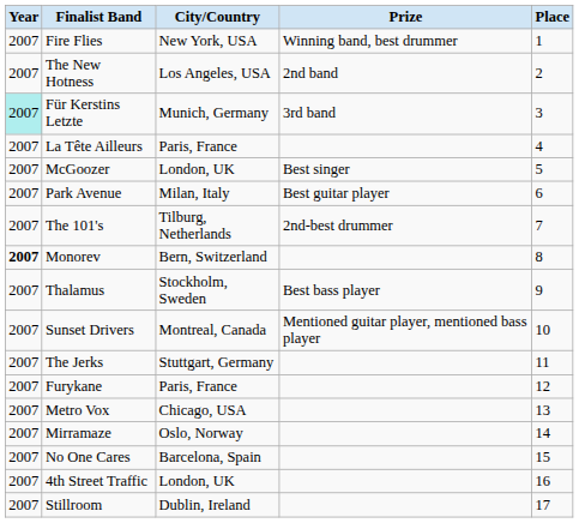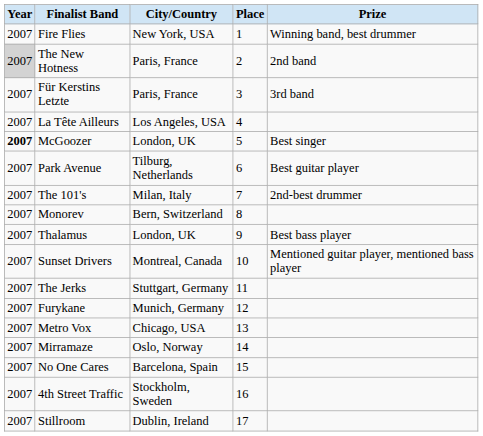columns swapped: Place <-> Prize
The New Hotness | Year: no background -> lightgrey background
The New Hotness | City/Country: Los Angeles, USA -> Paris, France
Für Kerstins Letzte | Year: paleturquoise background -> no background
Für Kerstins Letzte | City/Country: Munich, Germany -> Paris, France
La Tête Ailleurs | City/Country: Paris, France -> Los Angeles, USA
McGoozer | Year: normal -> bold
Park Avenue | City/Country: Milan, Italy -> Tilburg, Netherlands
The 101's | City/Country: Tilburg, Netherlands -> Milan, Italy
Monorev | Year: bold -> normal
Thalamus | City/Country: Stockholm, Sweden -> London, UK
Furykane | City/Country: Paris, France -> Munich, Germany
4th Street Traffic | City/Country: London, UK -> Stockholm, Sweden
